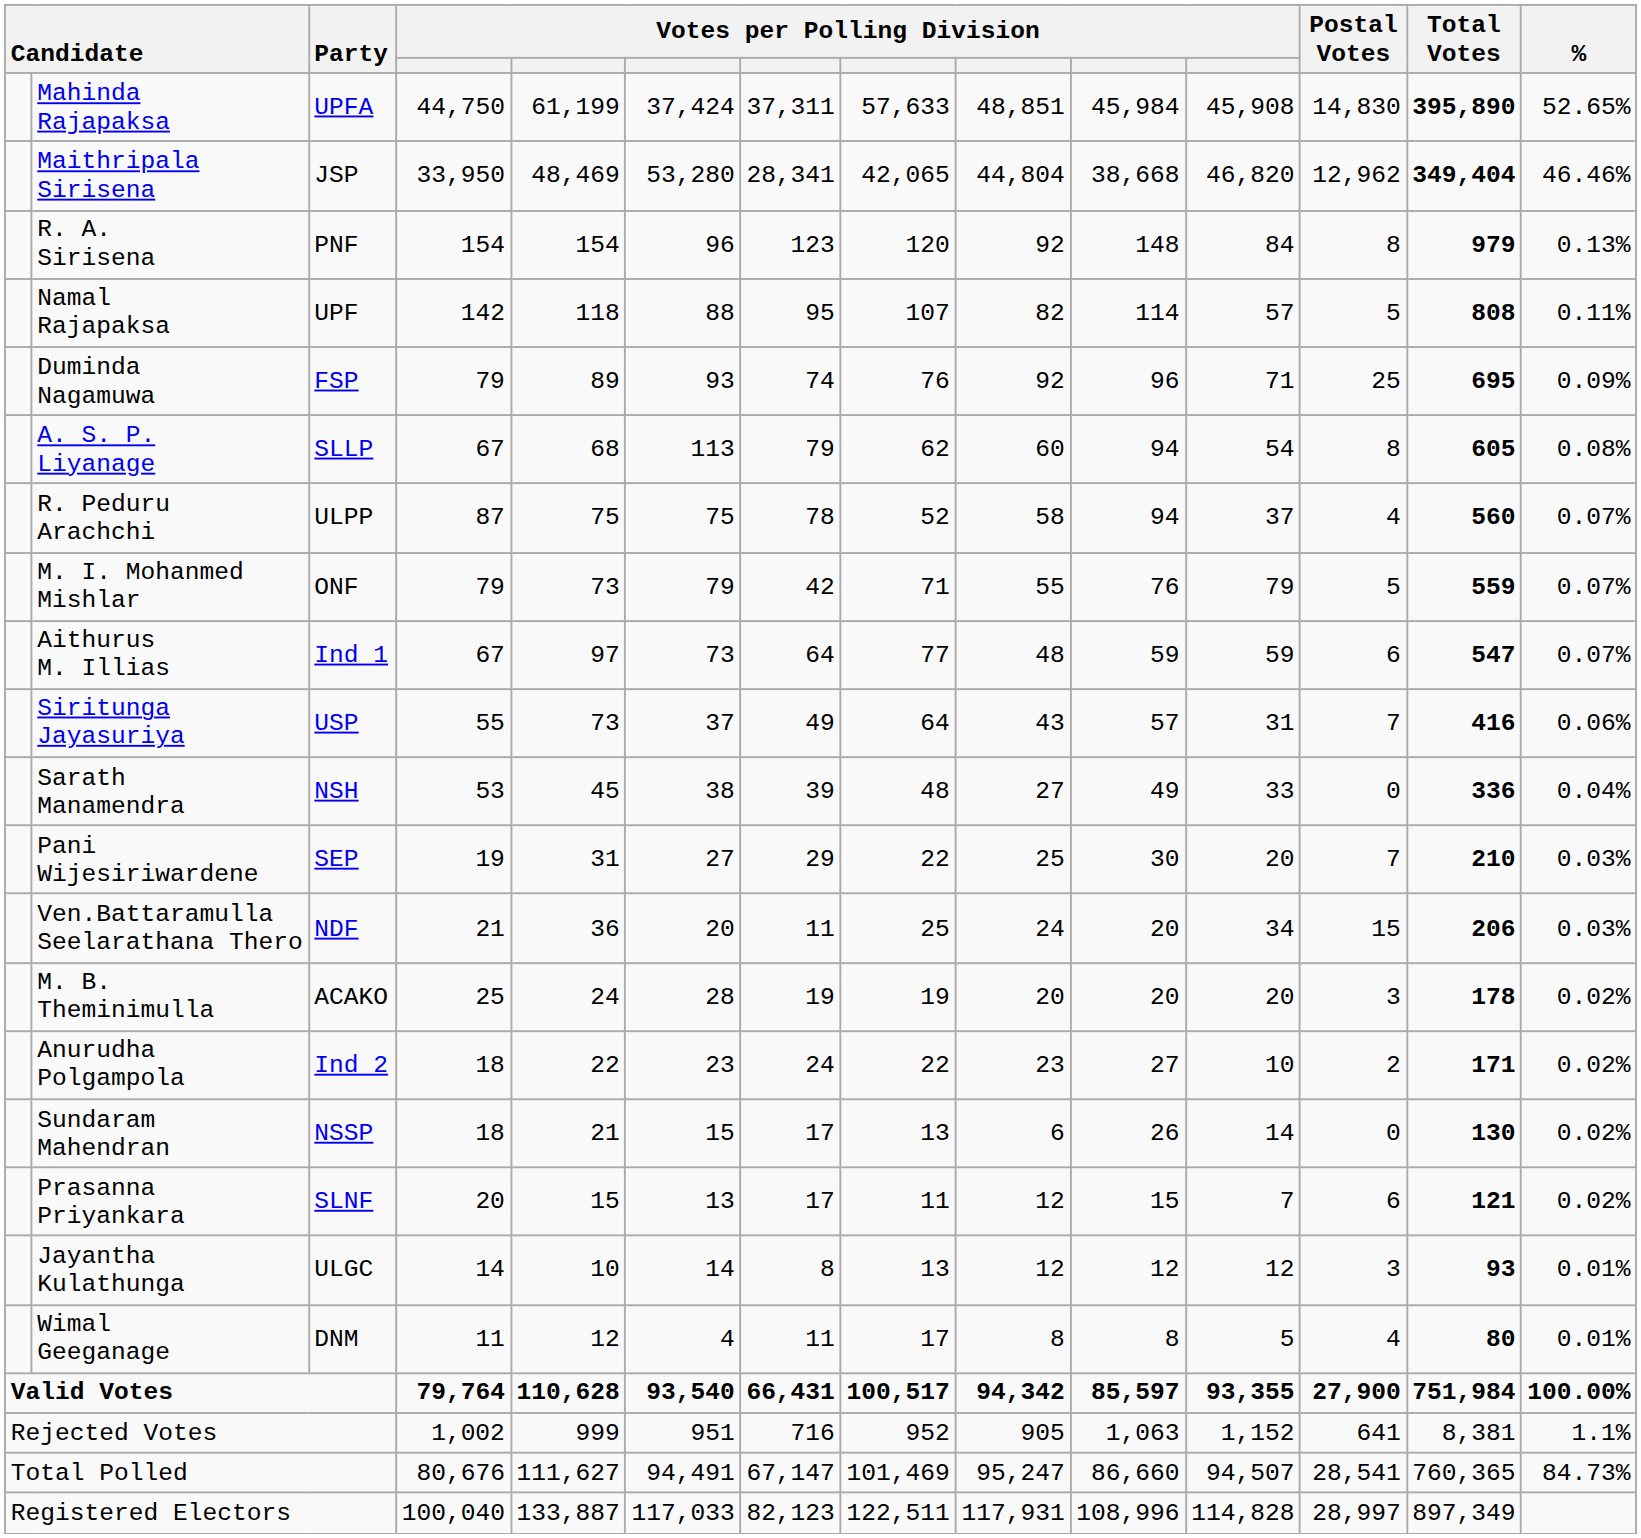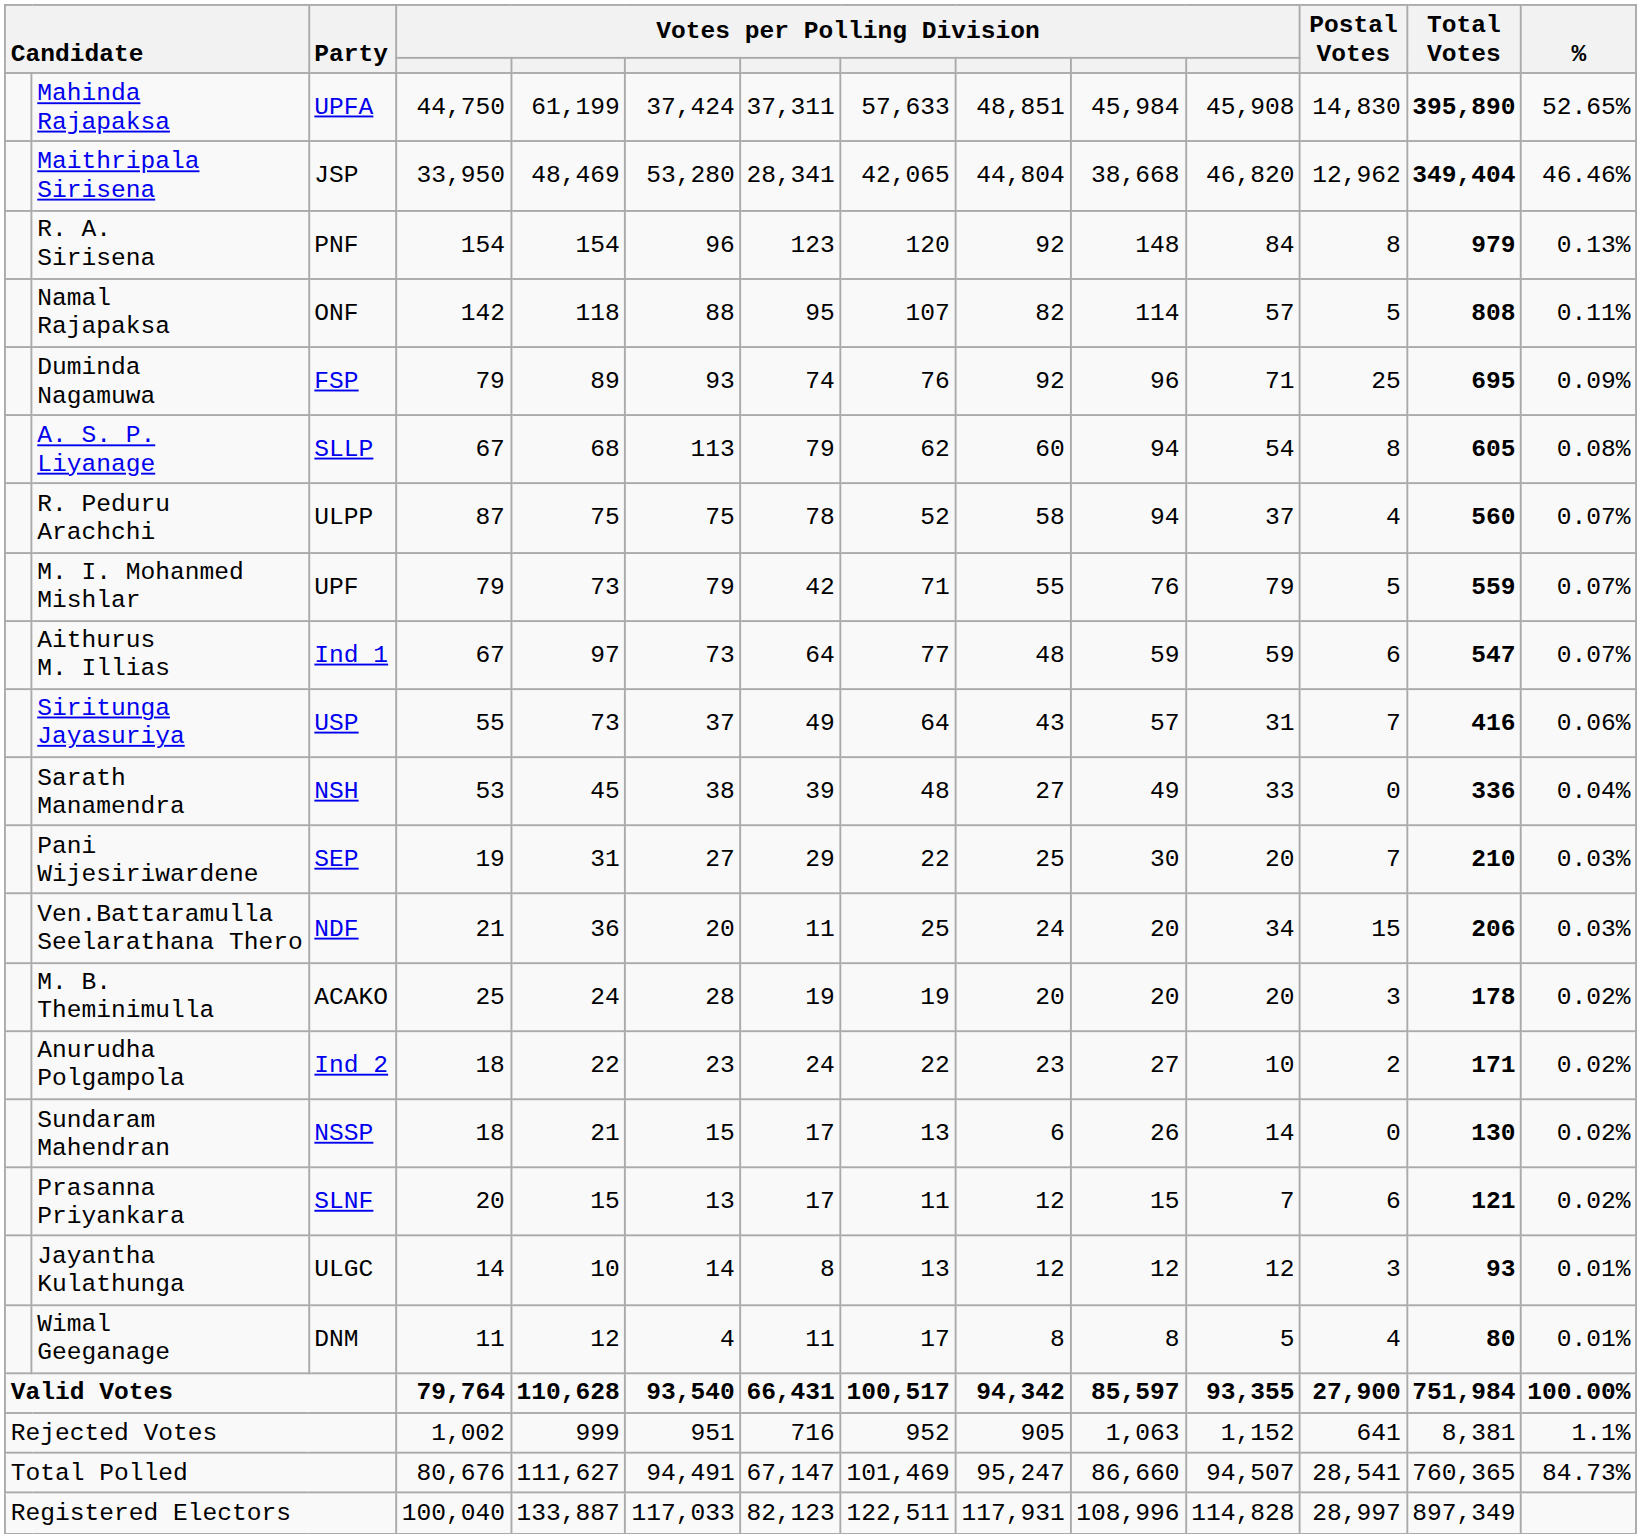Namal Rajapaksa | Party: UPF -> ONF
M. I. Mohanmed Mishlar | Party: ONF -> UPF
